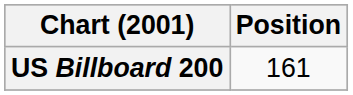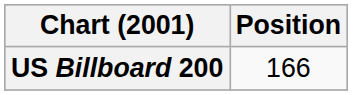US Billboard 200 | Position: 161 -> 166
